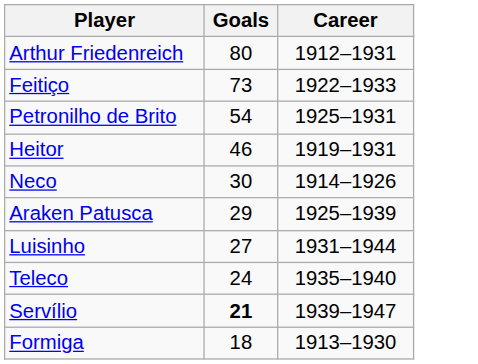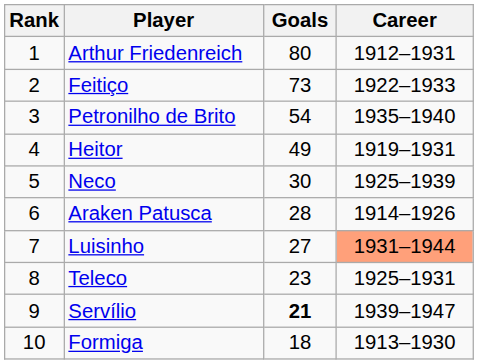+ column: Rank | 1 | 2 | 3 | 4 | 5 | 6 | 7 | 8 | 9 | 10
Petronilho de Brito | Career: 1925–1931 -> 1935–1940
Heitor | Goals: 46 -> 49
Neco | Career: 1914–1926 -> 1925–1939
Araken Patusca | Goals: 29 -> 28
Araken Patusca | Career: 1925–1939 -> 1914–1926
Luisinho | Career: no background -> lightsalmon background
Teleco | Goals: 24 -> 23
Teleco | Career: 1935–1940 -> 1925–1931
